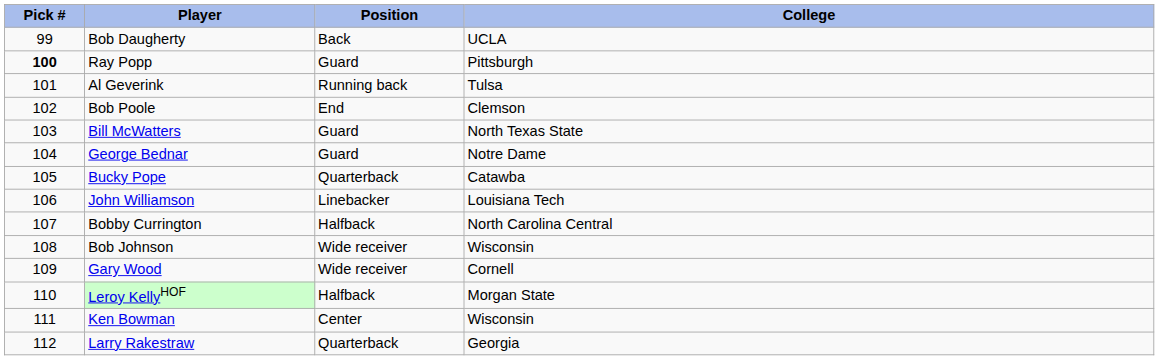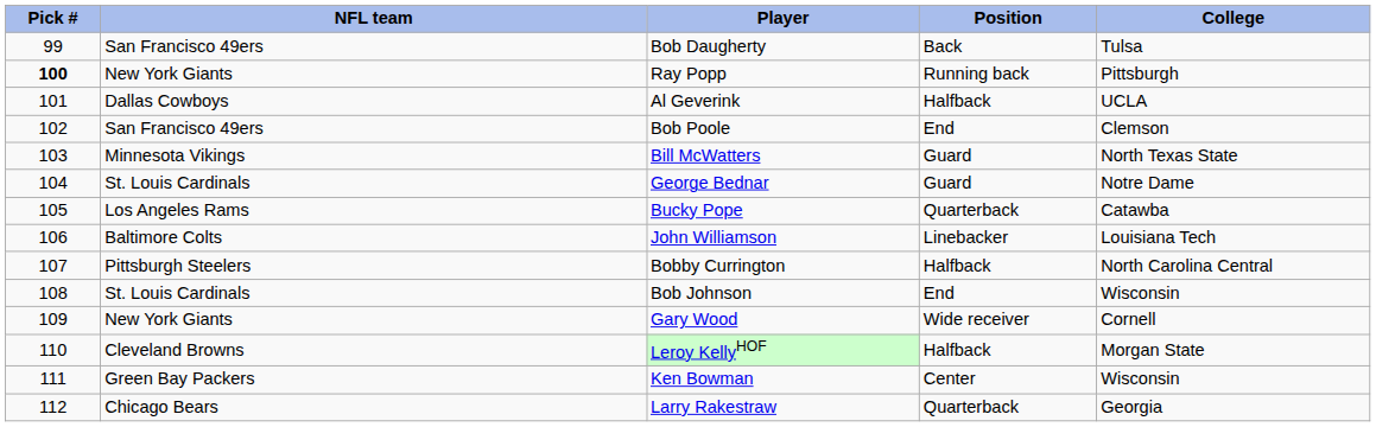+ column: NFL team | San Francisco 49ers | New York Giants | Dallas Cowboys | San Francisco 49ers | Minnesota Vikings | St. Louis Cardinals | Los Angeles Rams | Baltimore Colts | Pittsburgh Steelers | St. Louis Cardinals | New York Giants | Cleveland Browns | Green Bay Packers | Chicago Bears
Bob Daugherty | College: UCLA -> Tulsa
Ray Popp | Position: Guard -> Running back
Al Geverink | Position: Running back -> Halfback
Al Geverink | College: Tulsa -> UCLA
Bob Johnson | Position: Wide receiver -> End
